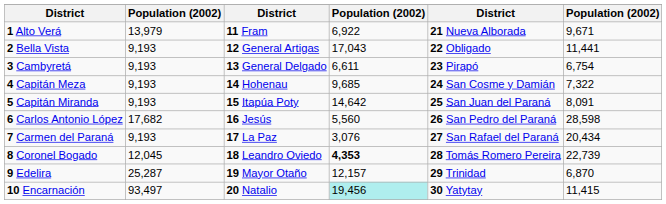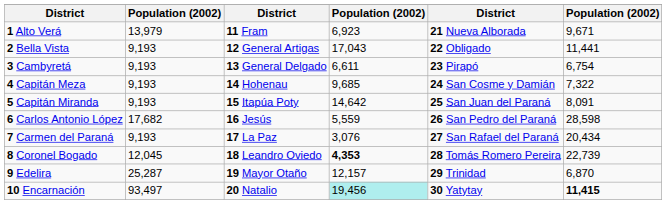1 Alto Verá | column 4: 6,922 -> 6,923
6 Carlos Antonio López | column 4: 5,560 -> 5,559
10 Encarnación | column 6: normal -> bold
